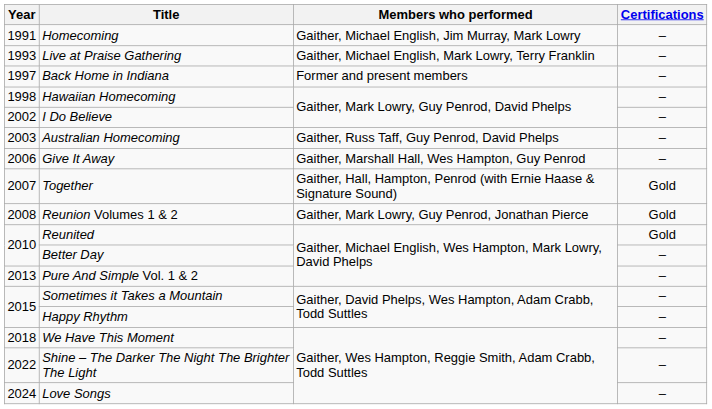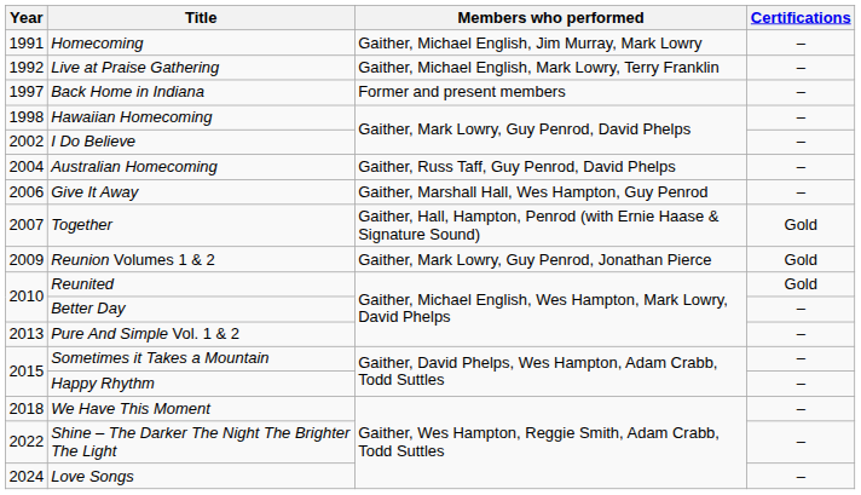Live at Praise Gathering | Year: 1993 -> 1992
Australian Homecoming | Year: 2003 -> 2004
Reunion Volumes 1 & 2 | Year: 2008 -> 2009
